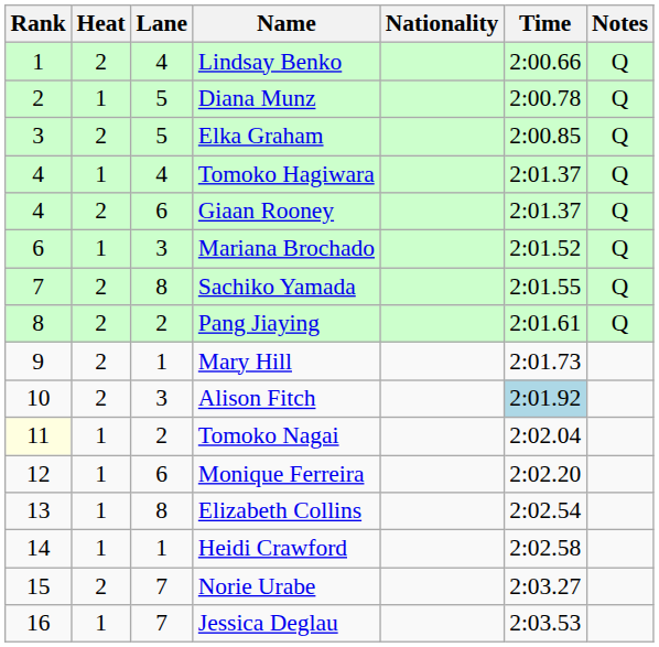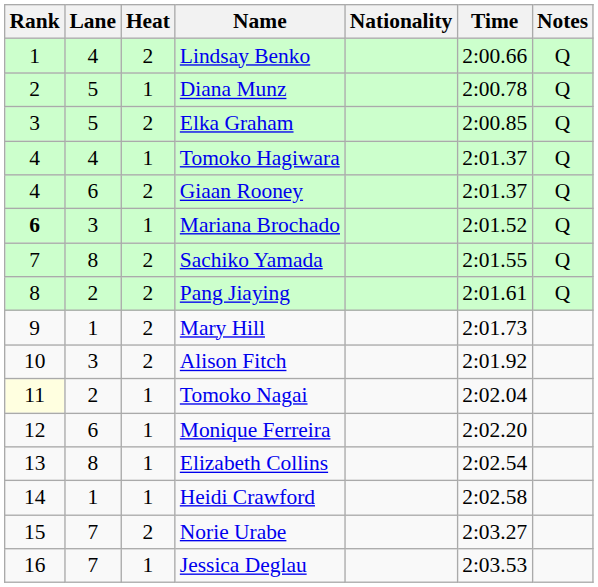columns swapped: Heat <-> Lane
Mariana Brochado | Rank: normal -> bold
Alison Fitch | Time: lightblue background -> no background
